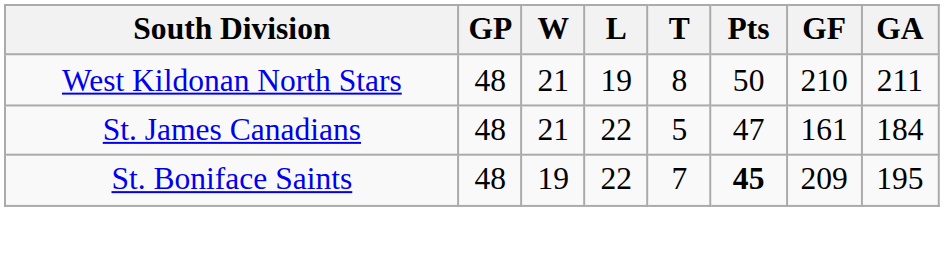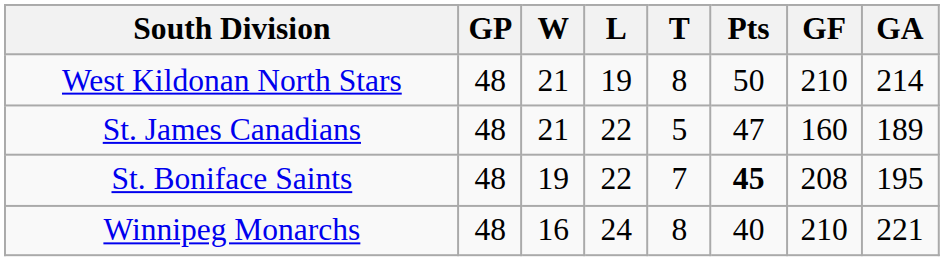West Kildonan North Stars | GA: 211 -> 214
St. James Canadians | GF: 161 -> 160
St. James Canadians | GA: 184 -> 189
St. Boniface Saints | GF: 209 -> 208
+ row: Winnipeg Monarchs | 48 | 16 | 24 | 8 | 40 | 210 | 221
